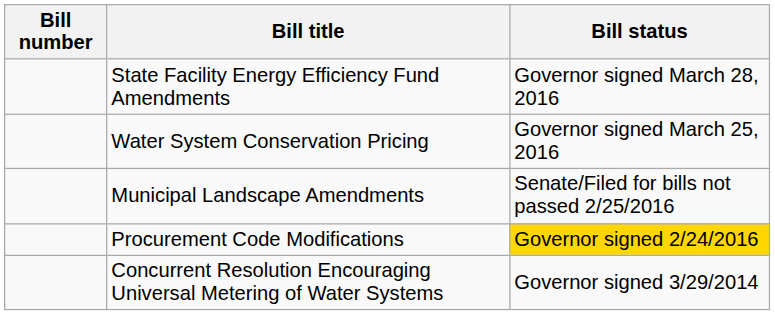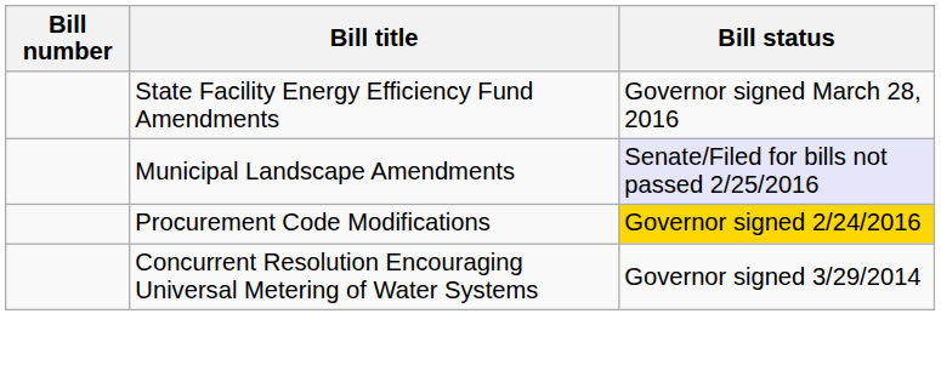- row: Water System Conservation Pricing | Governor signed March 25, 2016
Municipal Landscape Amendments | Bill status: no background -> lavender background
